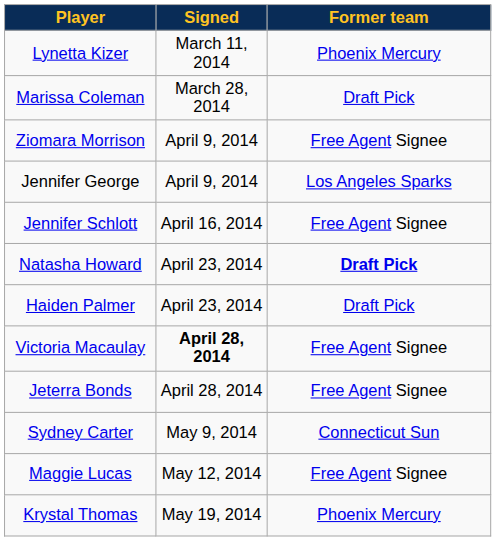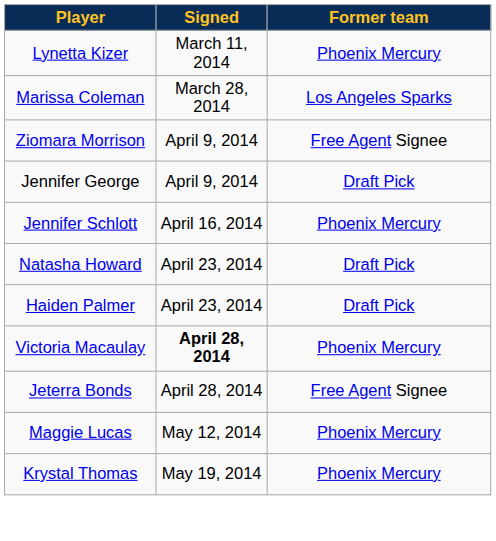Marissa Coleman | Former team: Draft Pick -> Los Angeles Sparks
Jennifer George | Former team: Los Angeles Sparks -> Draft Pick
Jennifer Schlott | Former team: Free Agent Signee -> Phoenix Mercury
Natasha Howard | Former team: bold -> normal
Victoria Macaulay | Former team: Free Agent Signee -> Phoenix Mercury
- row: Sydney Carter | May 9, 2014 | Connecticut Sun
Maggie Lucas | Former team: Free Agent Signee -> Phoenix Mercury
